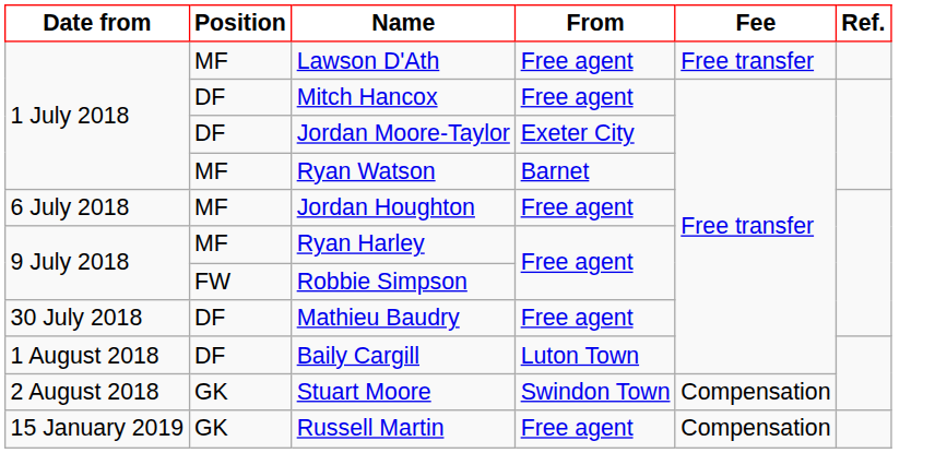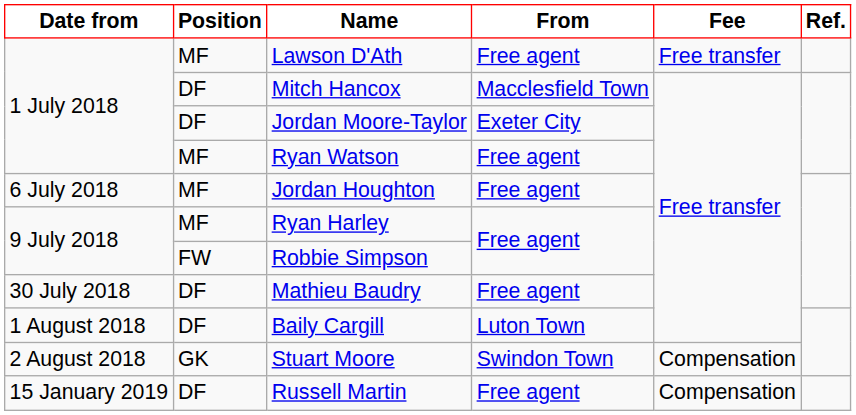Mitch Hancox | From: Free agent -> Macclesfield Town
Ryan Watson | From: Barnet -> Free agent
Russell Martin | Position: GK -> DF
